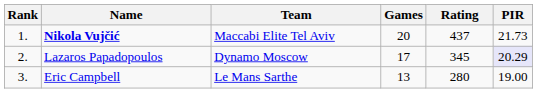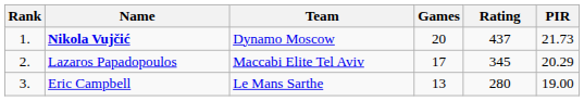Nikola Vujčić | Team: Maccabi Elite Tel Aviv -> Dynamo Moscow
Lazaros Papadopoulos | Team: Dynamo Moscow -> Maccabi Elite Tel Aviv
Lazaros Papadopoulos | PIR: lavender background -> no background
